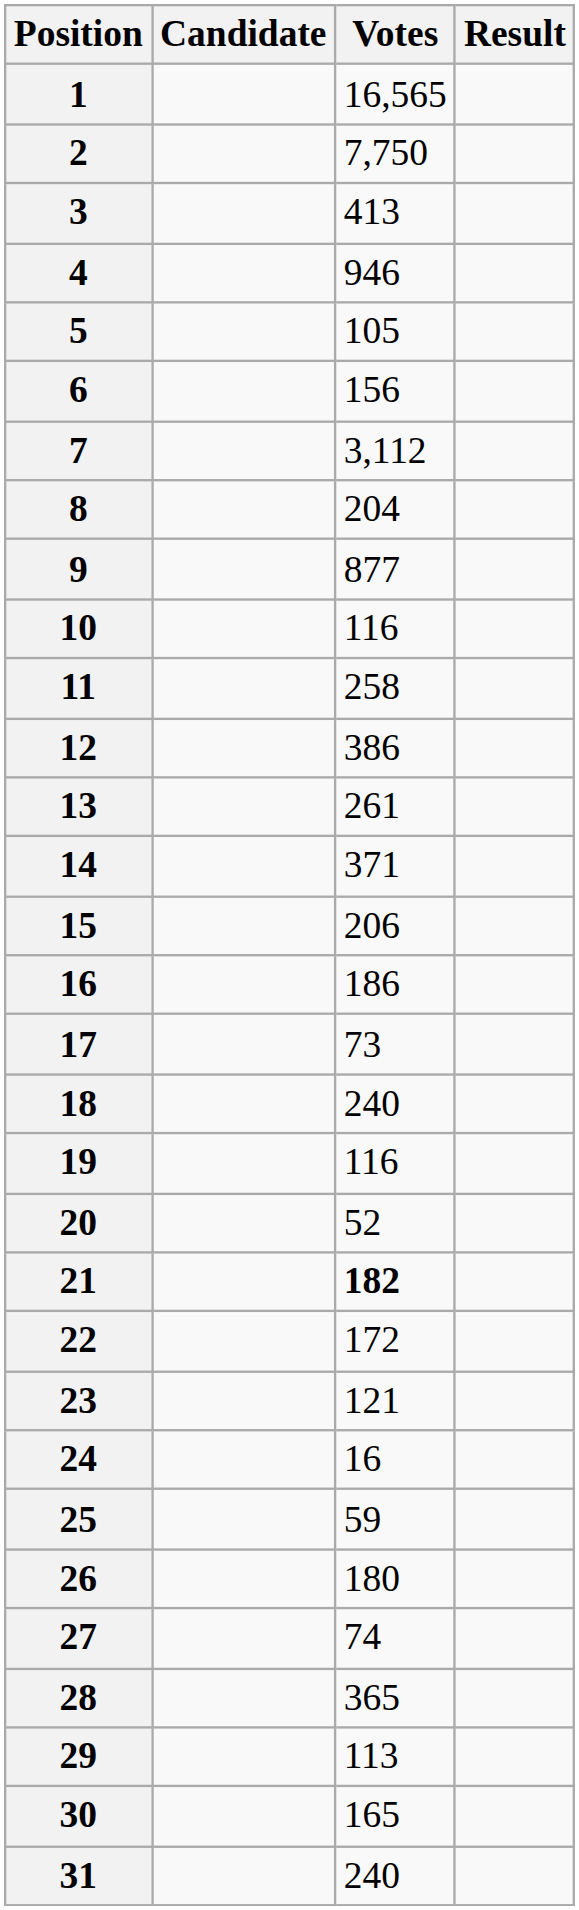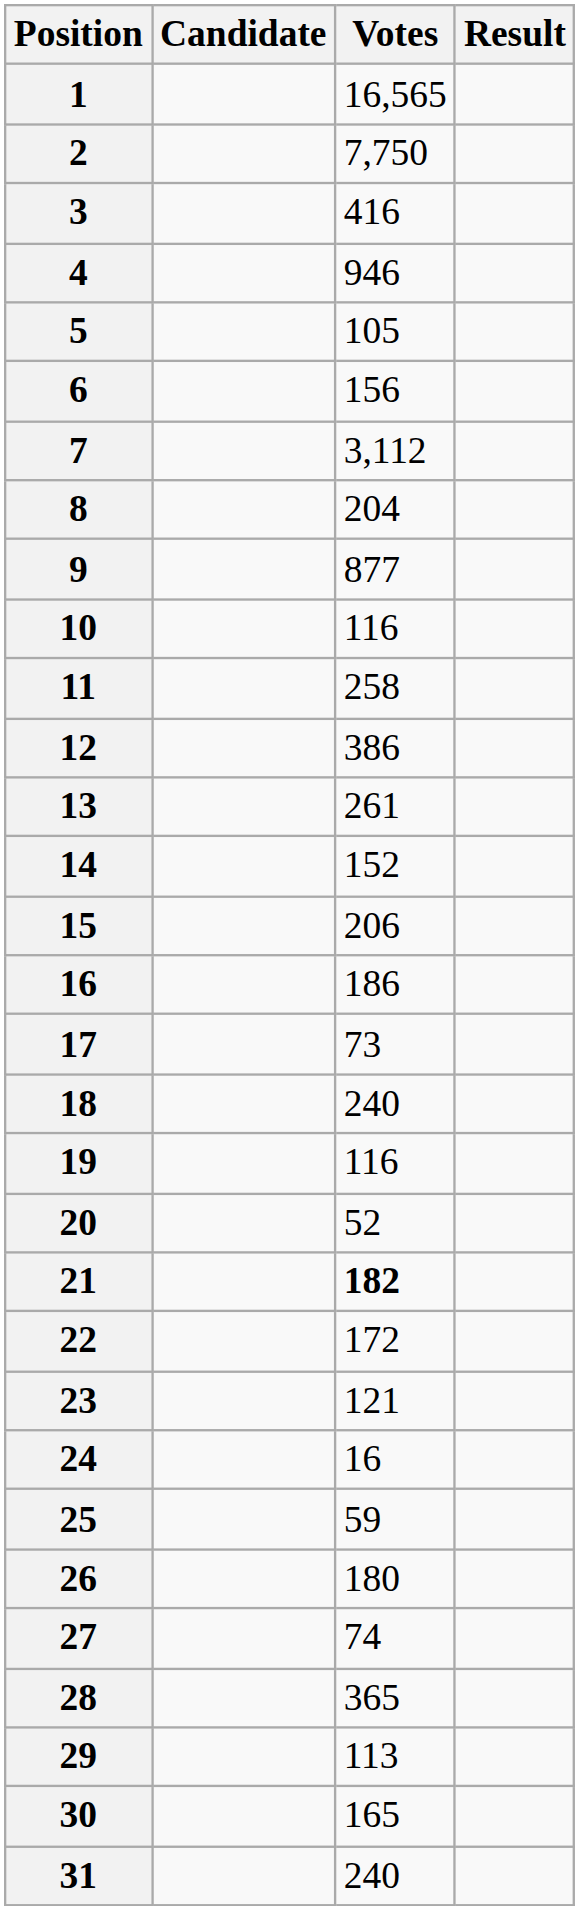3 | Votes: 413 -> 416
14 | Votes: 371 -> 152
